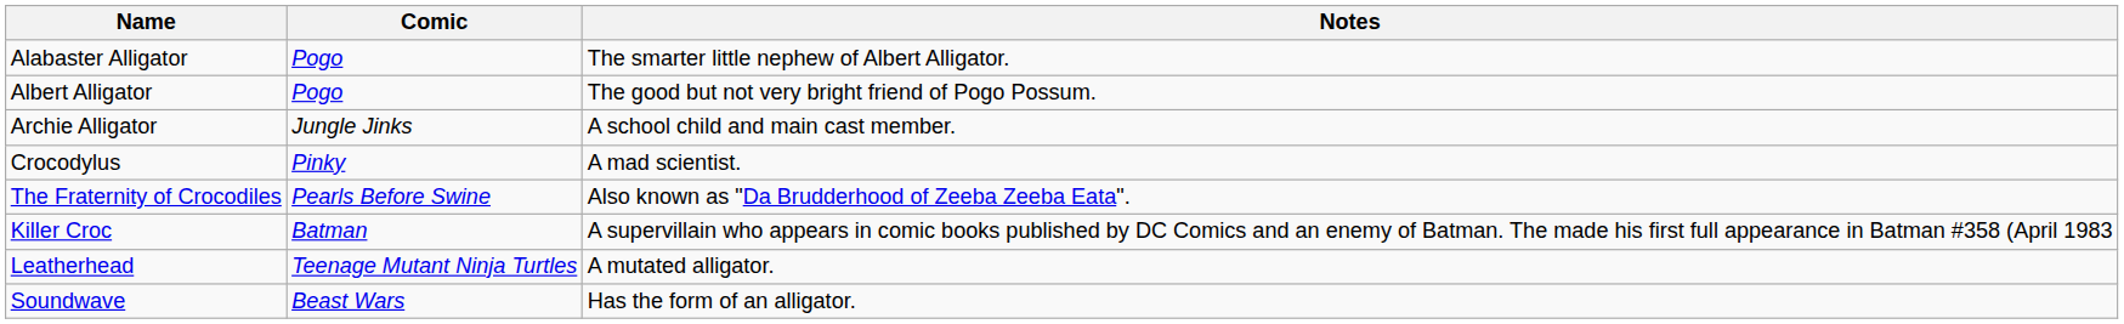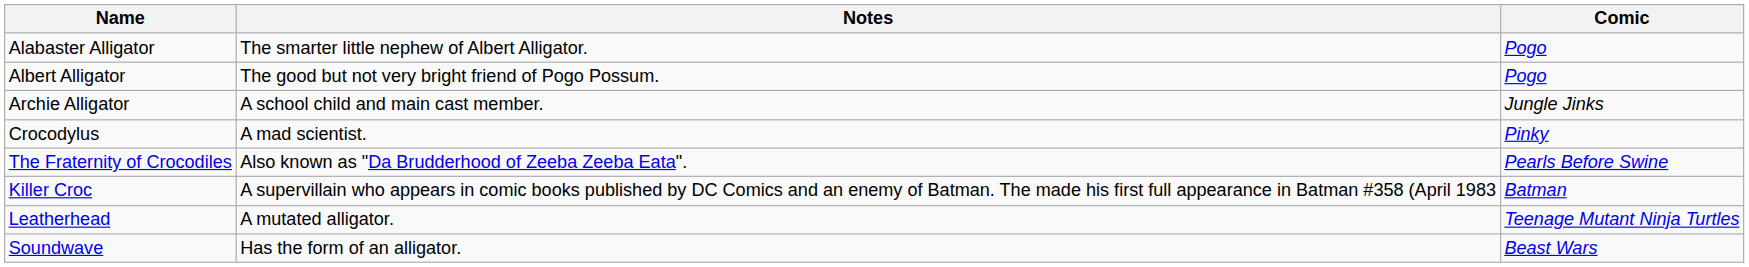columns swapped: Comic <-> Notes
